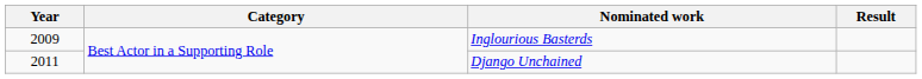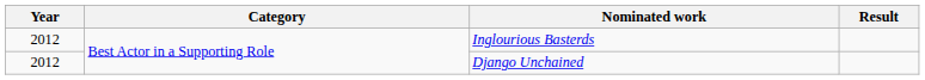Inglourious Basterds | Year: 2009 -> 2012
Django Unchained | Year: 2011 -> 2012
